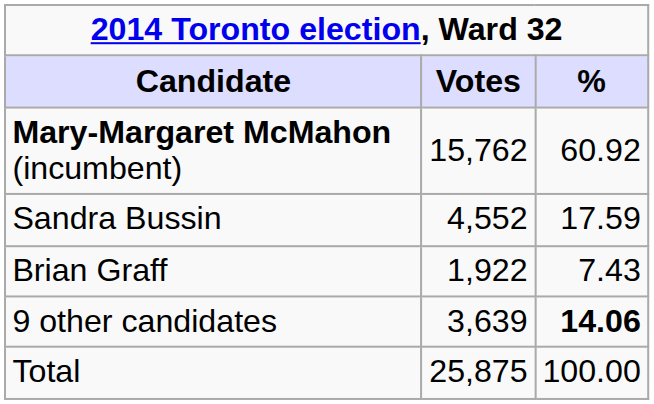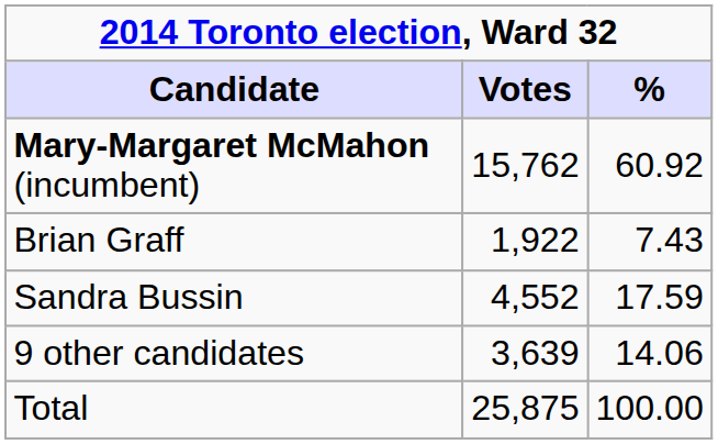rows swapped: Sandra Bussin <-> Brian Graff
9 other candidates | %: bold -> normal
